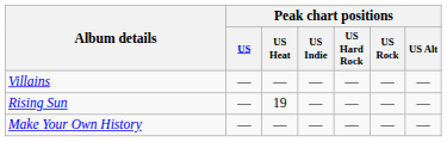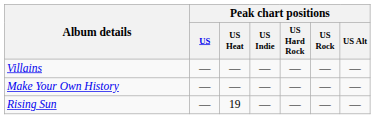rows swapped: Make Your Own History <-> Rising Sun
